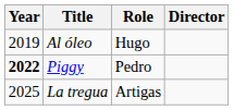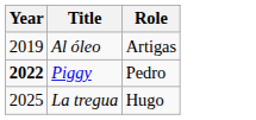- column: Director
Al óleo | Role: Hugo -> Artigas
La tregua | Role: Artigas -> Hugo
